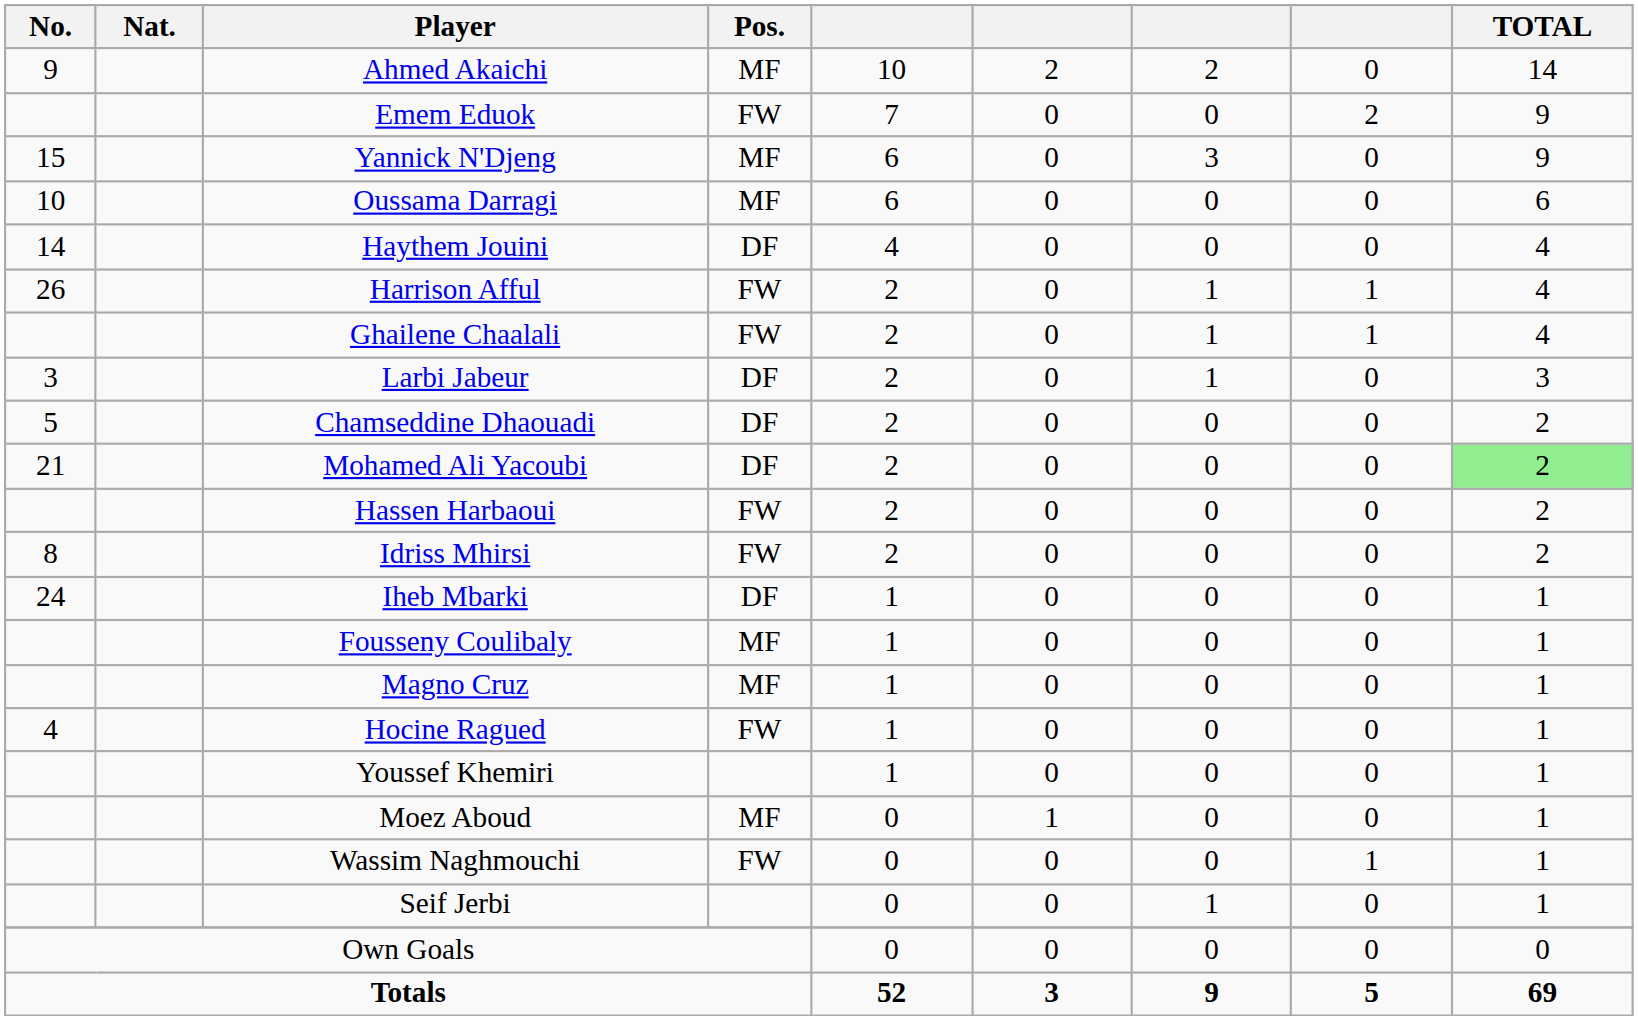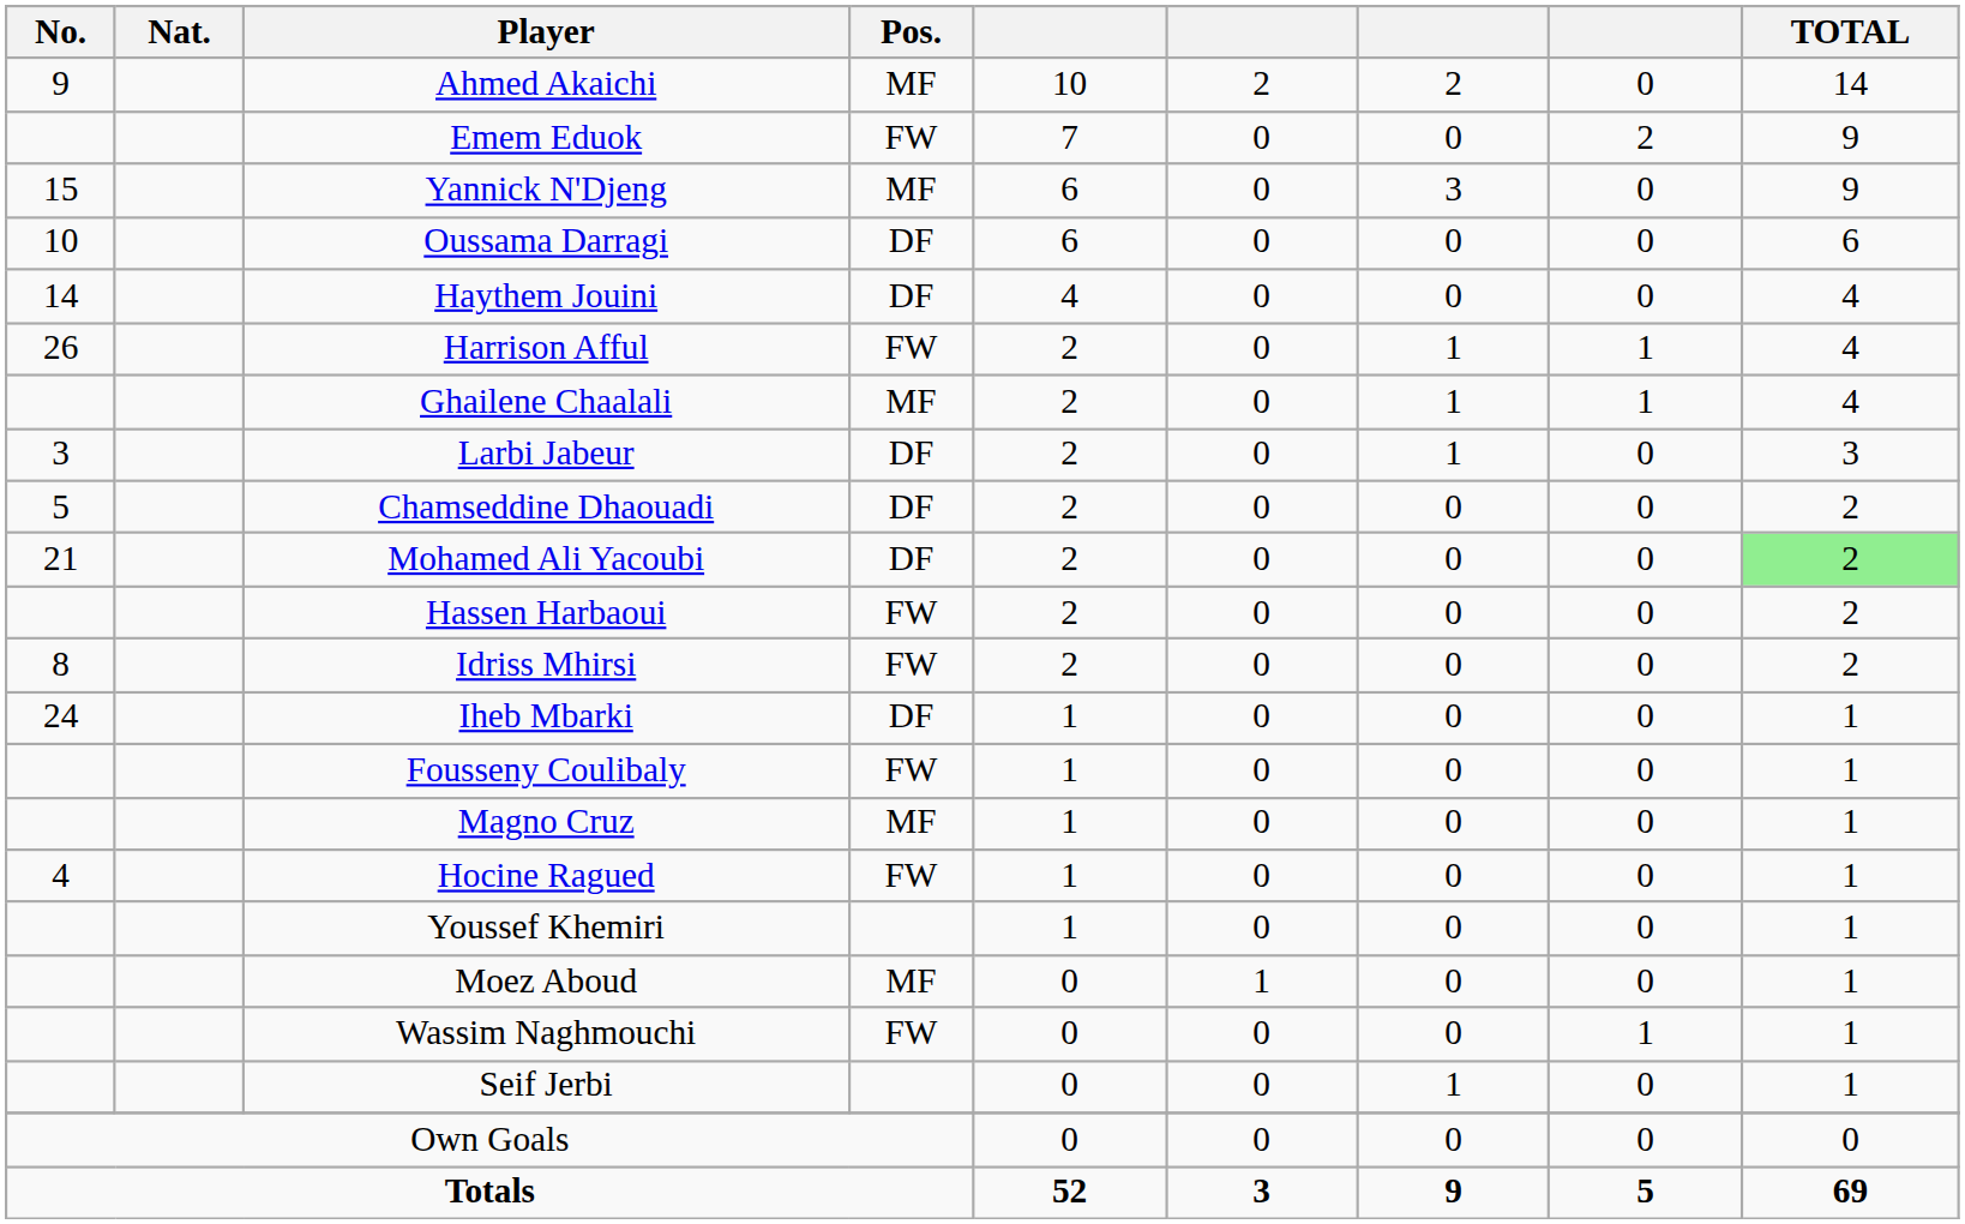Oussama Darragi | Pos.: MF -> DF
Ghailene Chaalali | Pos.: FW -> MF
Fousseny Coulibaly | Pos.: MF -> FW
